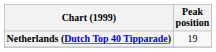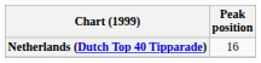Netherlands (Dutch Top 40 Tipparade) | Peak position: 19 -> 16
